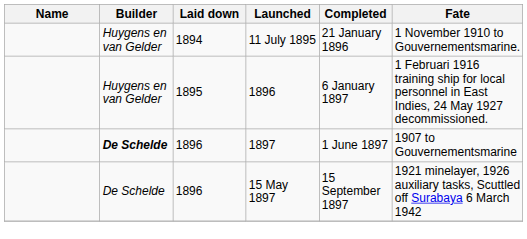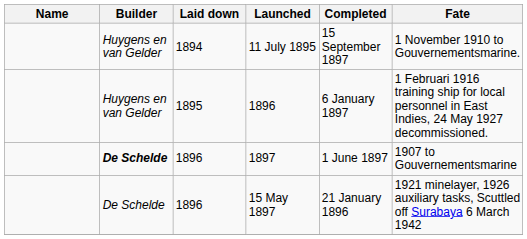11 July 1895 | Completed: 21 January 1896 -> 15 September 1897
15 May 1897 | Completed: 15 September 1897 -> 21 January 1896
